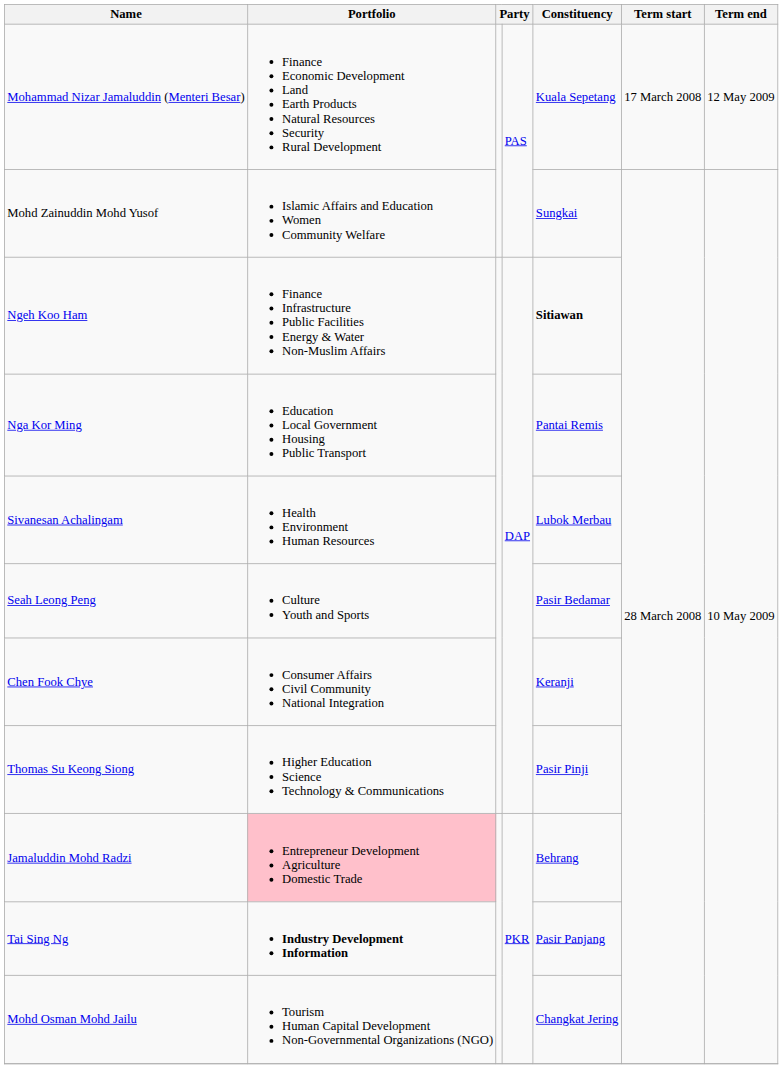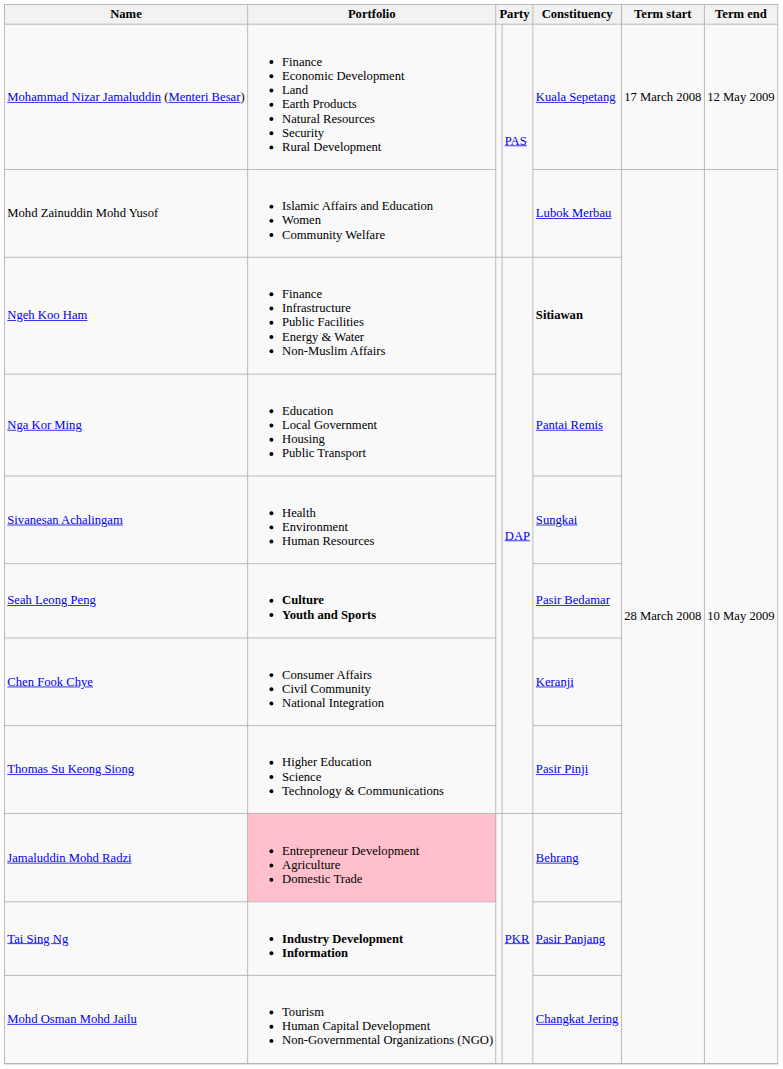Mohd Zainuddin Mohd Yusof | Constituency: Sungkai -> Lubok Merbau
Sivanesan Achalingam | Constituency: Lubok Merbau -> Sungkai
Seah Leong Peng | Portfolio: normal -> bold
